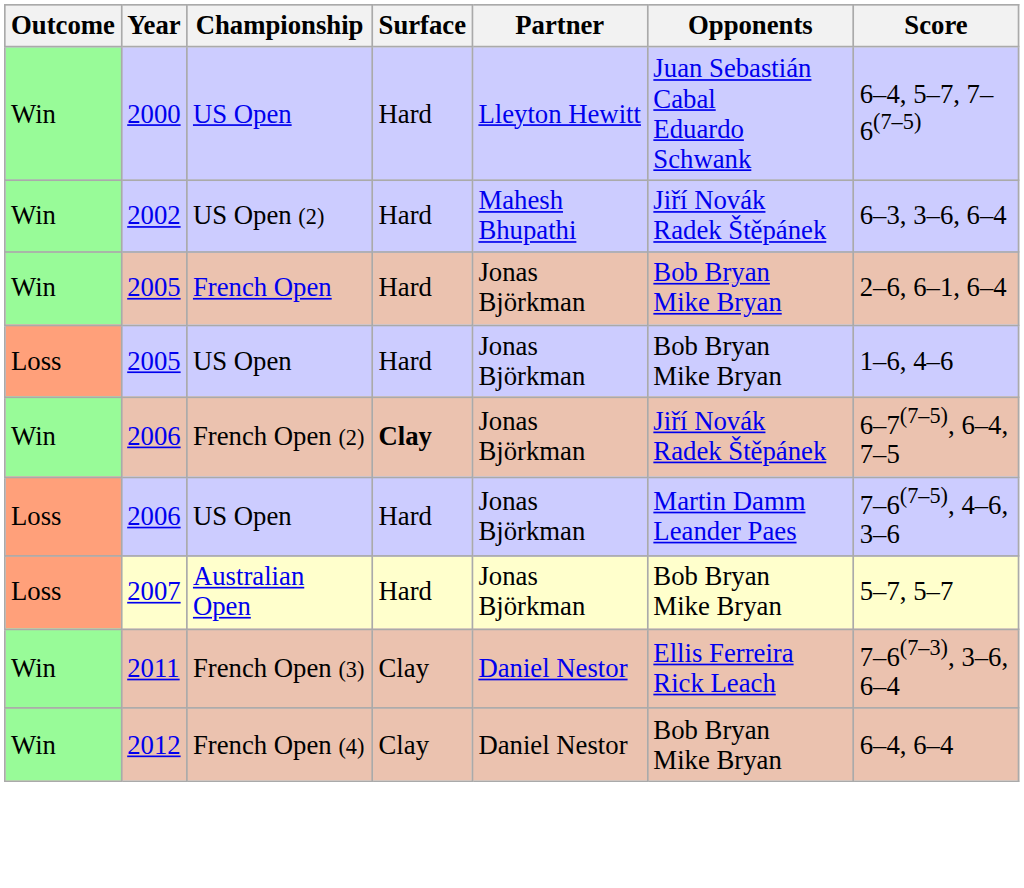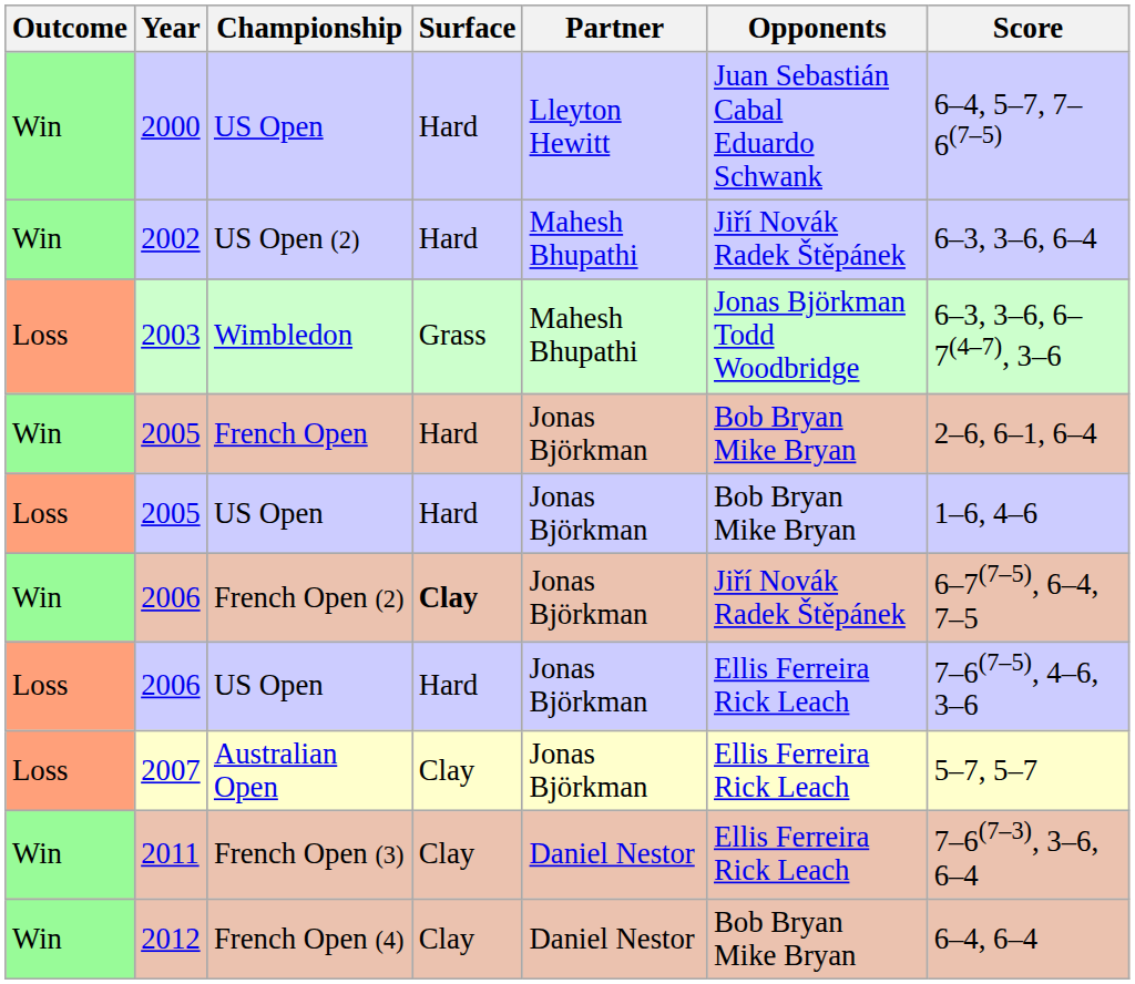+ row: Loss | 2003 | Wimbledon | Grass | Mahesh Bhupathi | Jonas Björkman Todd Woodbridge | 6–3, 3–6, 6–7(4–7), 3–6
2006 / US Open | Opponents: Martin Damm Leander Paes -> Ellis Ferreira Rick Leach
2007 | Surface: Hard -> Clay
2007 | Opponents: Bob Bryan Mike Bryan -> Ellis Ferreira Rick Leach
